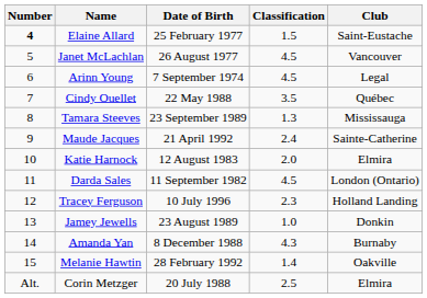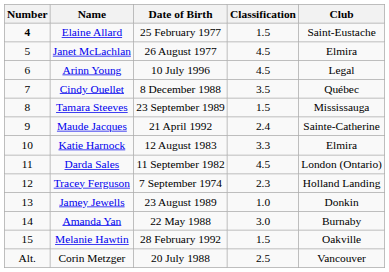Janet McLachlan | Club: Vancouver -> Elmira
Arinn Young | Date of Birth: 7 September 1974 -> 10 July 1996
Cindy Ouellet | Date of Birth: 22 May 1988 -> 8 December 1988
Tamara Steeves | Classification: 1.3 -> 1.5
Katie Harnock | Classification: 2.0 -> 3.3
Tracey Ferguson | Date of Birth: 10 July 1996 -> 7 September 1974
Amanda Yan | Date of Birth: 8 December 1988 -> 22 May 1988
Amanda Yan | Classification: 4.3 -> 3.0
Melanie Hawtin | Classification: 1.4 -> 1.5
Corin Metzger | Club: Elmira -> Vancouver
